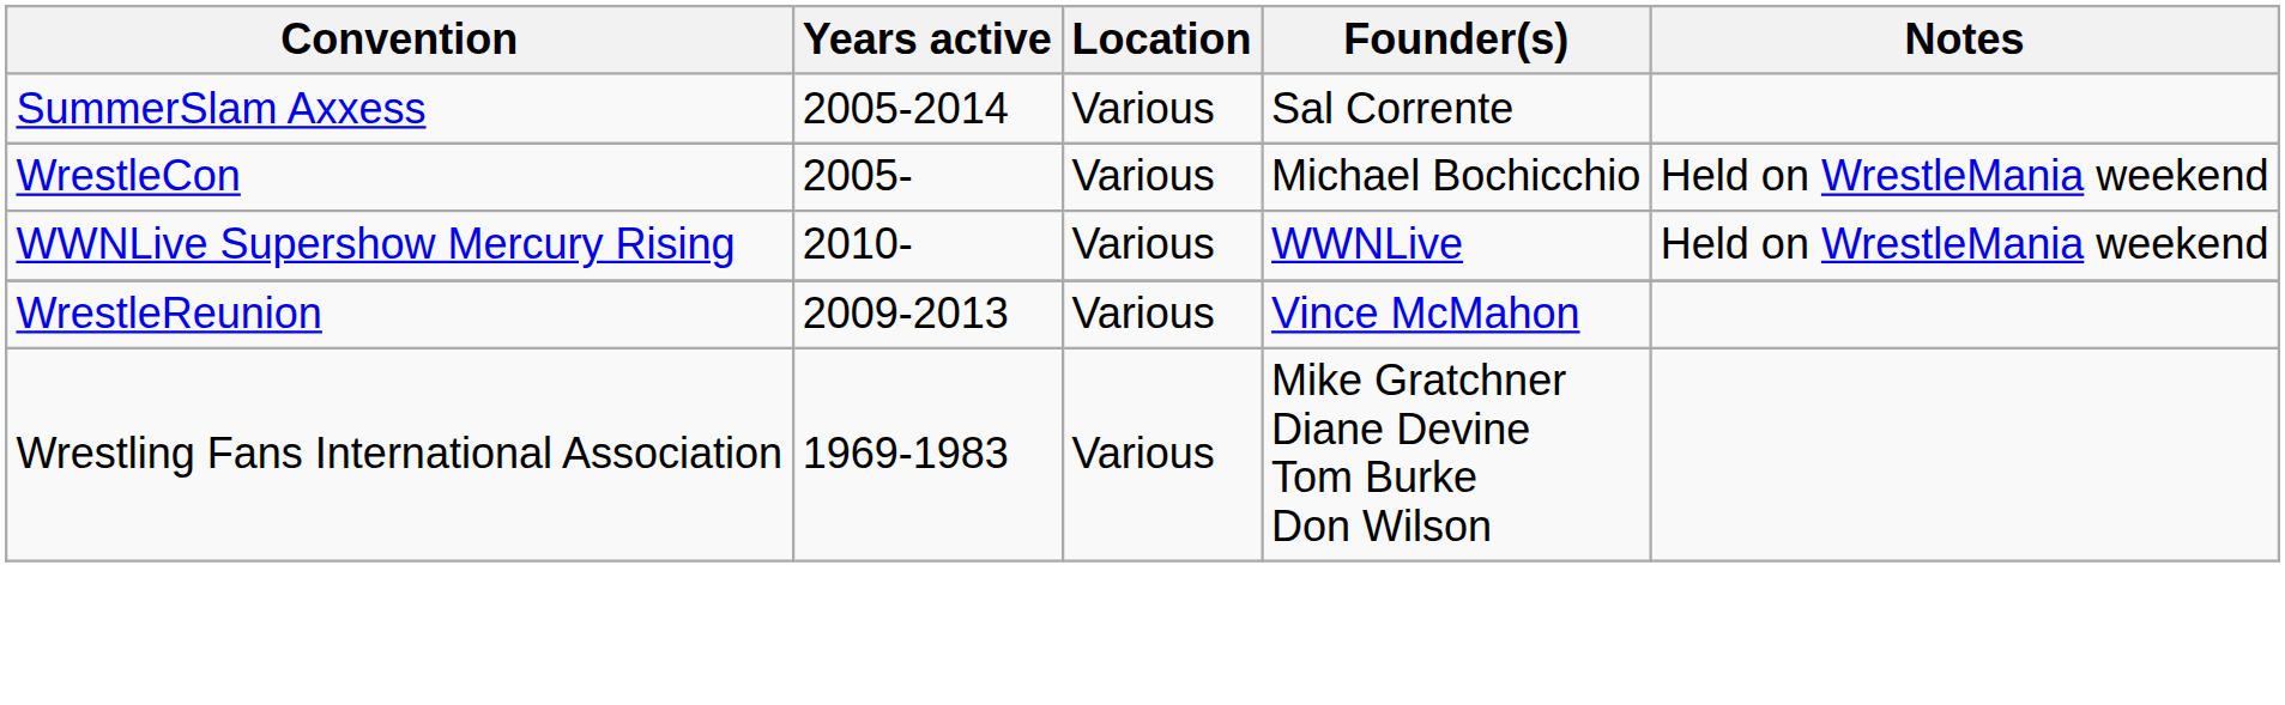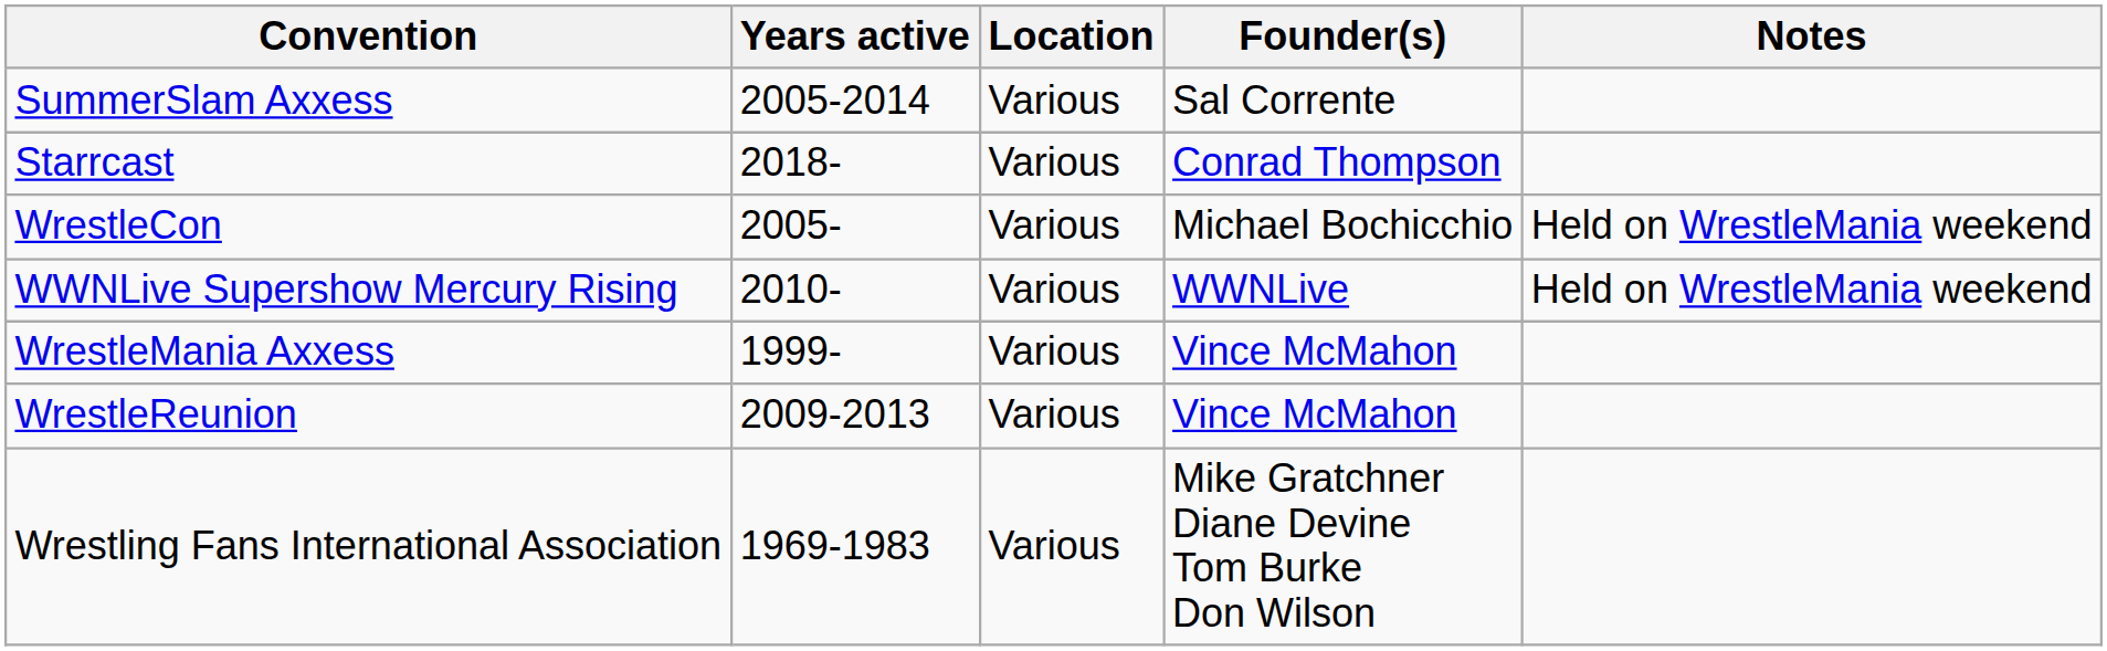+ row: Starrcast | 2018- | Various | Conrad Thompson
+ row: WrestleMania Axxess | 1999- | Various | Vince McMahon
